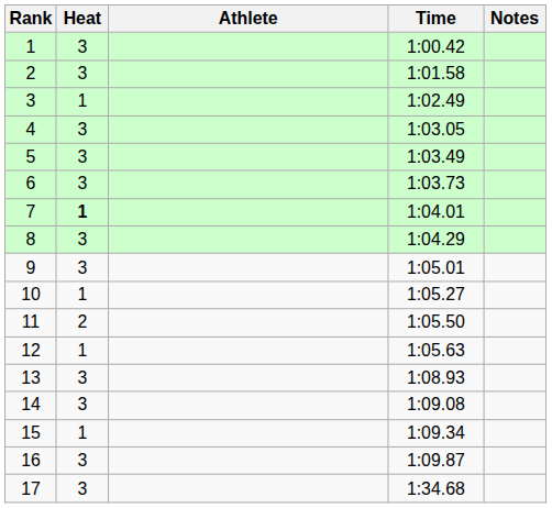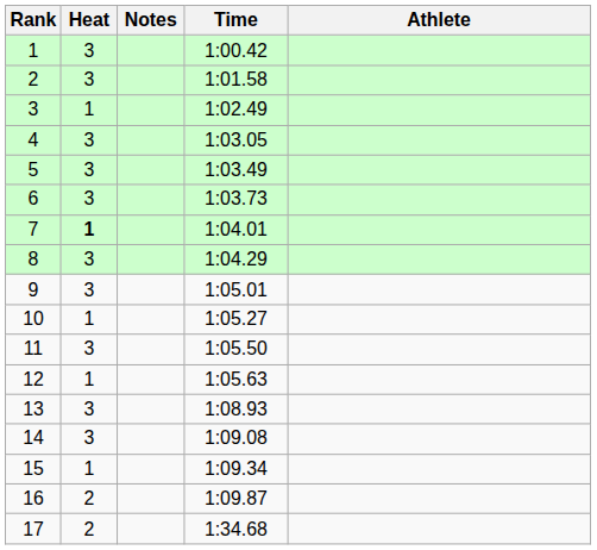columns swapped: Athlete <-> Notes
11 | Heat: 2 -> 3
16 | Heat: 3 -> 2
17 | Heat: 3 -> 2
